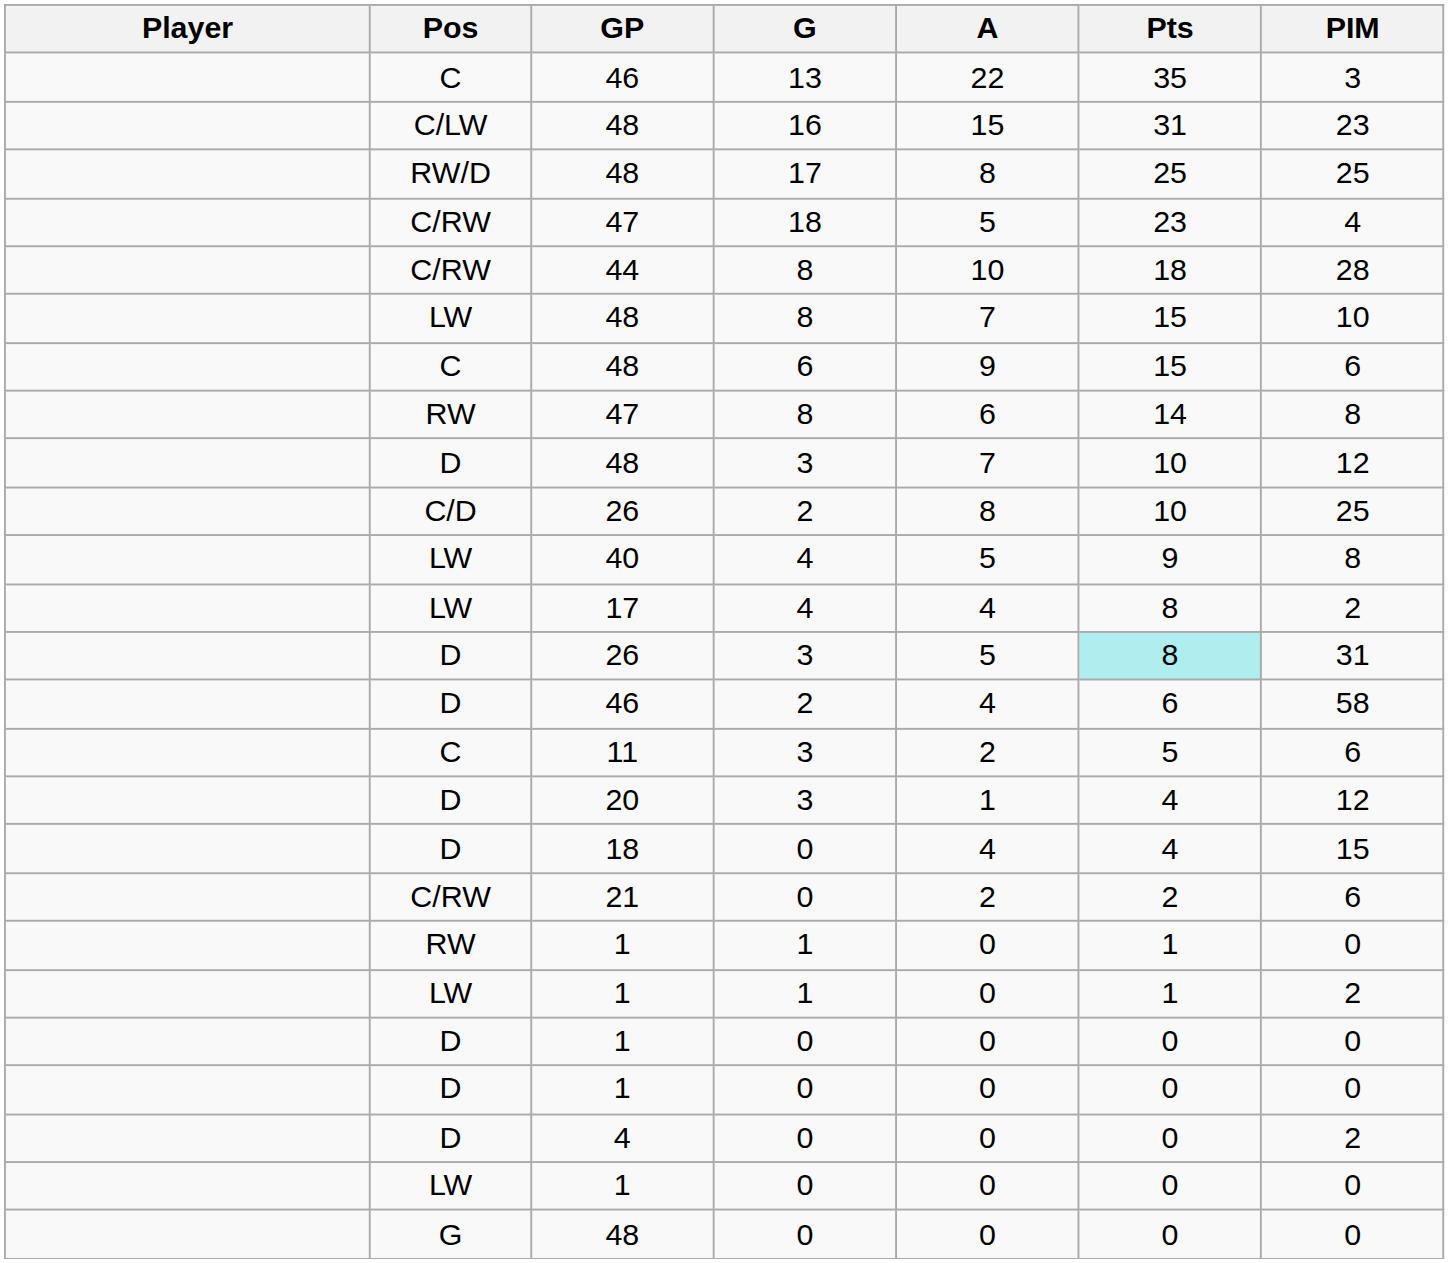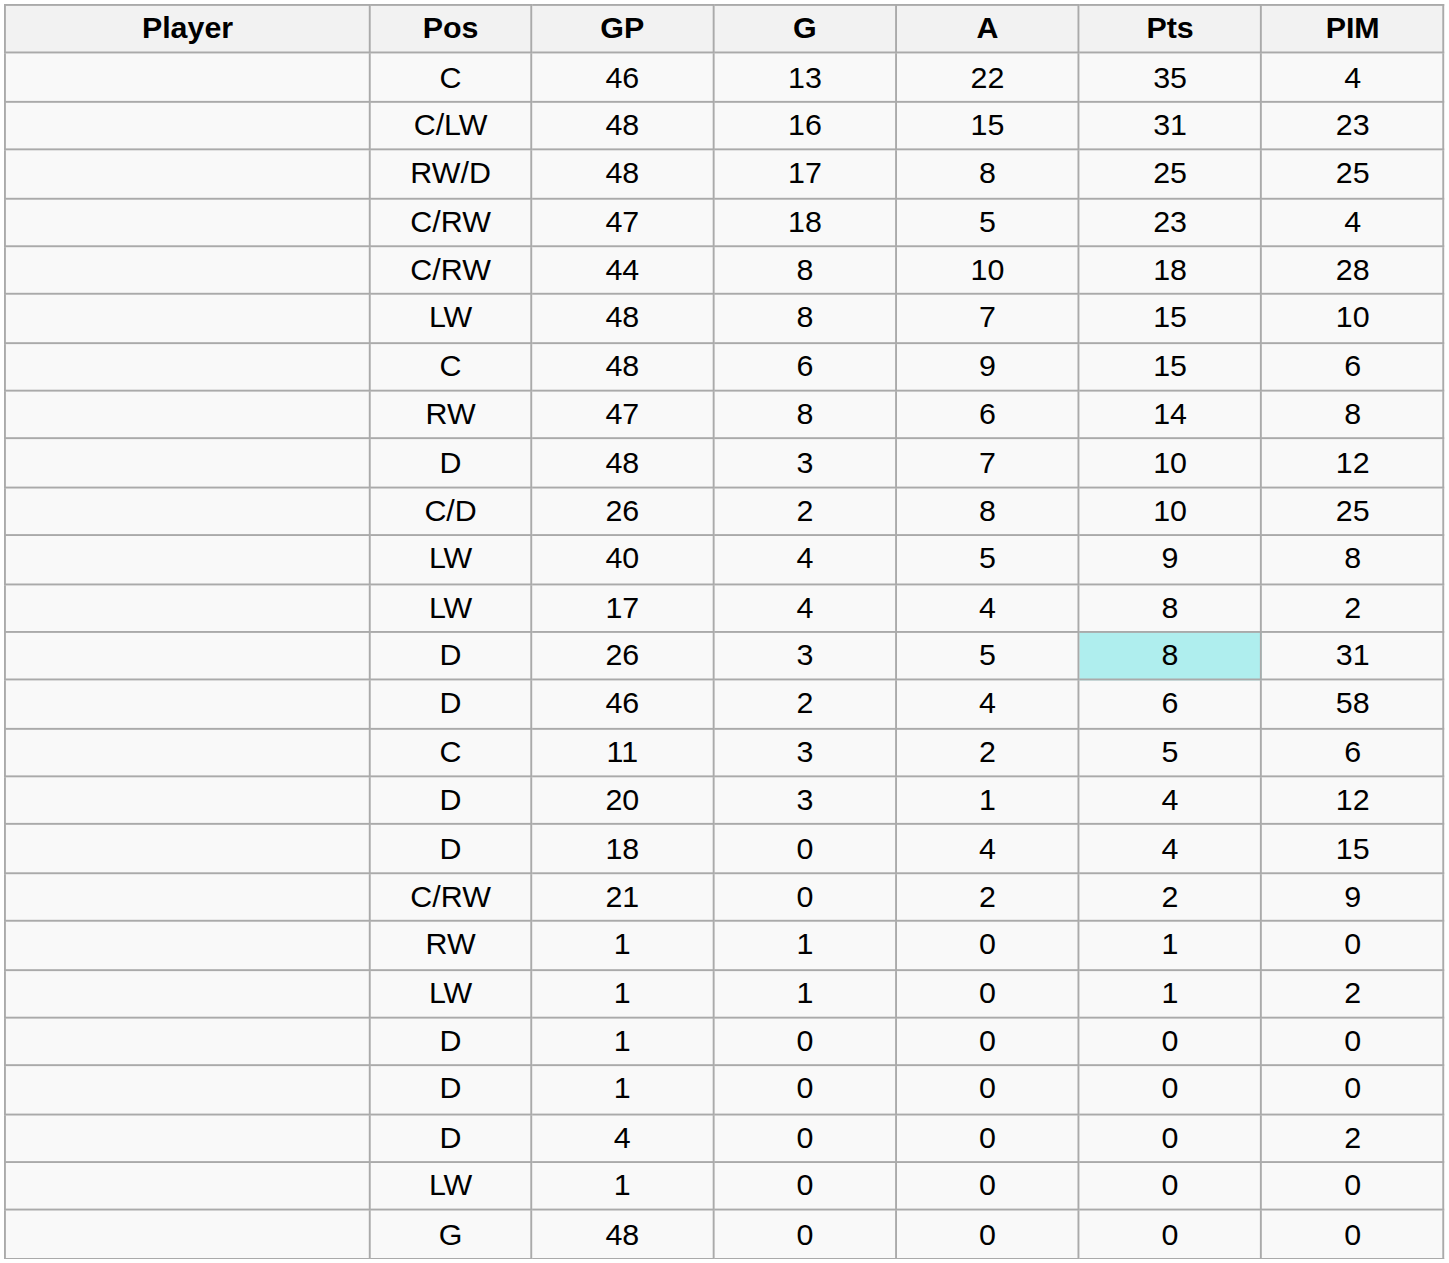C / 46 | PIM: 3 -> 4
21 | PIM: 6 -> 9
